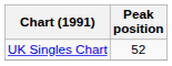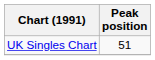UK Singles Chart | Peak position: 52 -> 51
